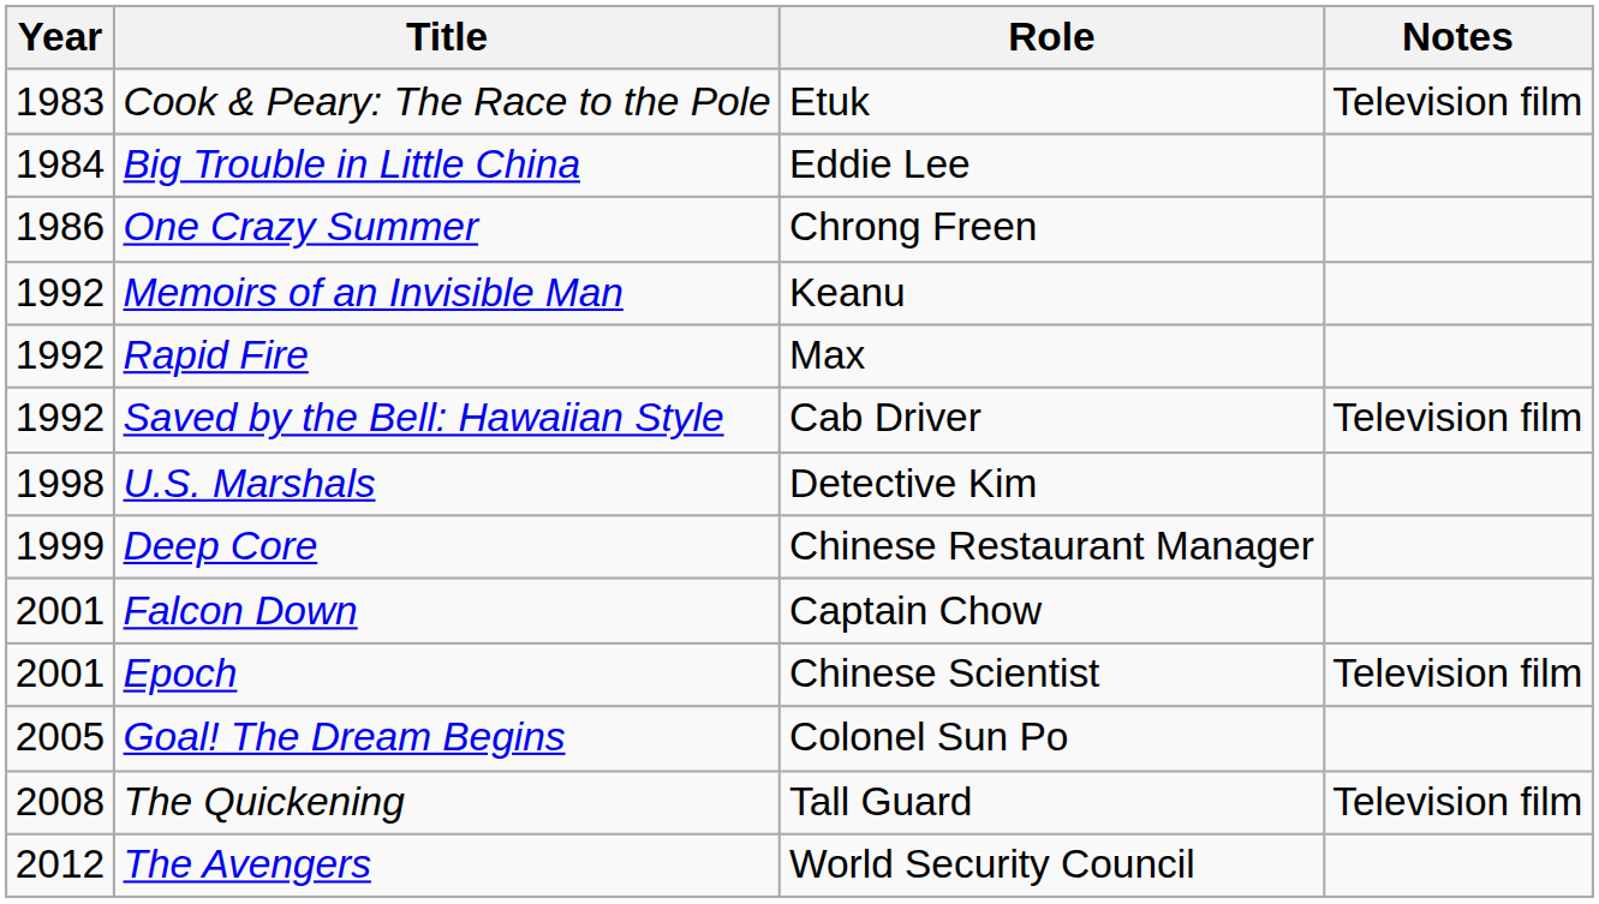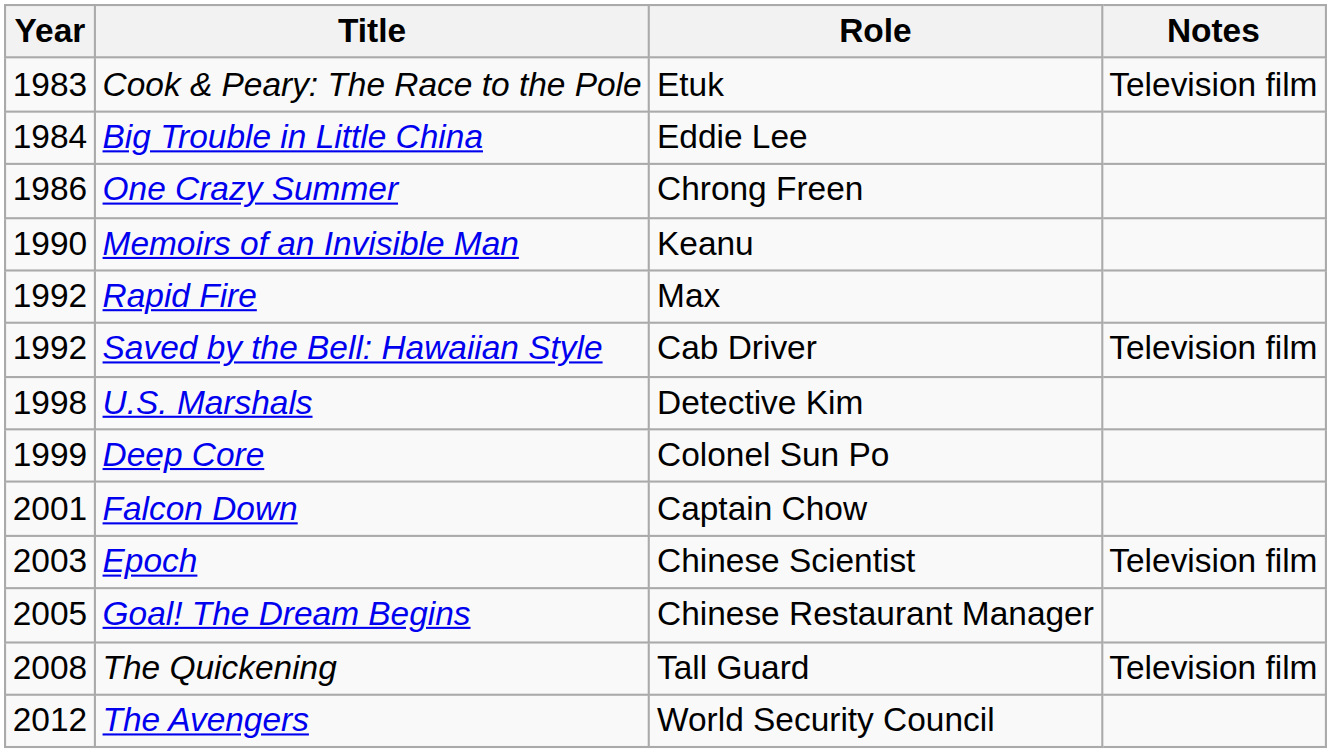Memoirs of an Invisible Man | Year: 1992 -> 1990
Deep Core | Role: Chinese Restaurant Manager -> Colonel Sun Po
Epoch | Year: 2001 -> 2003
Goal! The Dream Begins | Role: Colonel Sun Po -> Chinese Restaurant Manager
